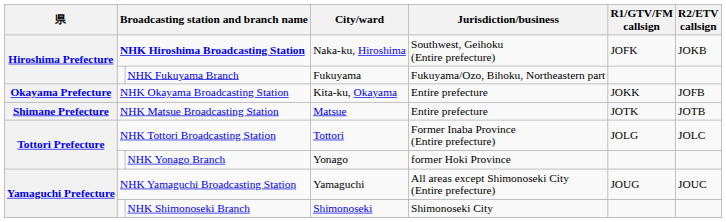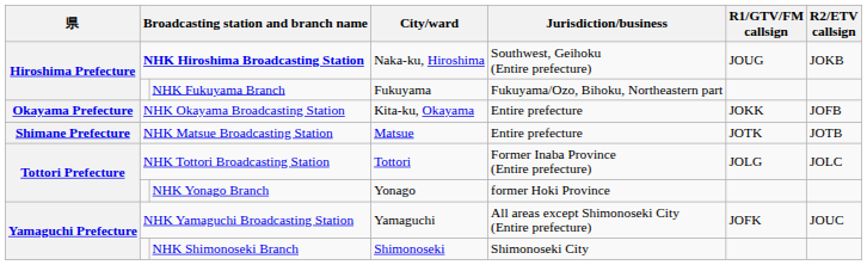NHK Hiroshima Broadcasting Station | R1/GTV/FM callsign: JOFK -> JOUG
NHK Yamaguchi Broadcasting Station | R1/GTV/FM callsign: JOUG -> JOFK
